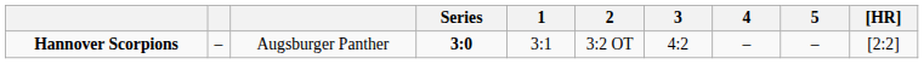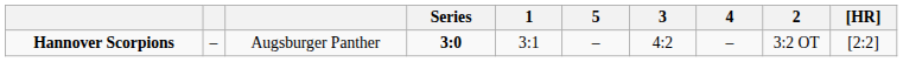columns swapped: 2 <-> 5
